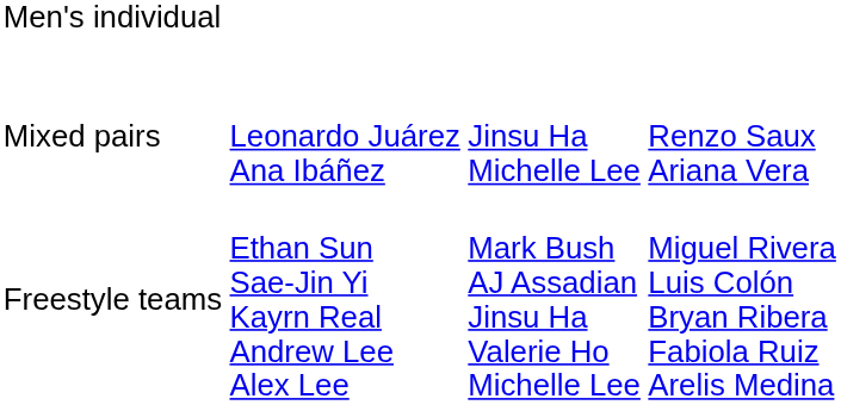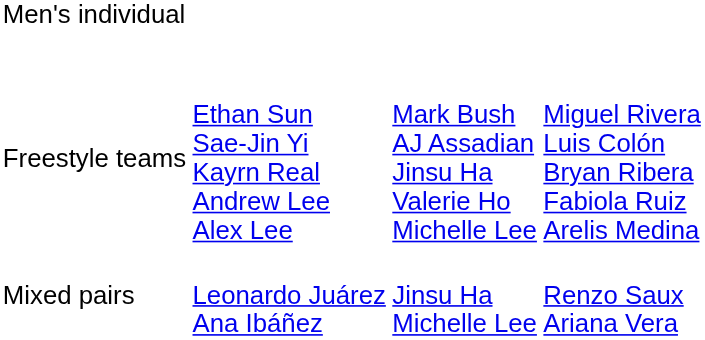rows swapped: Mixed pairs <-> Freestyle teams
